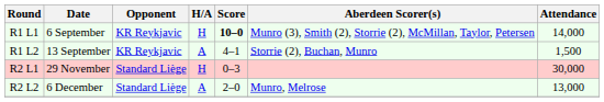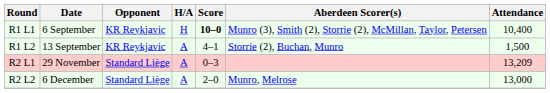R1 L1 | Attendance: 14,000 -> 10,400
R2 L1 | H/A: H -> A
R2 L1 | Attendance: 30,000 -> 13,209
